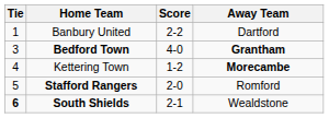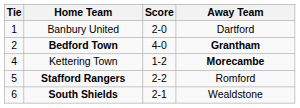Banbury United | Score: 2-2 -> 2-0
Bedford Town | Tie: 3 -> 2
Stafford Rangers | Score: 2-0 -> 2-2
South Shields | Tie: bold -> normal
